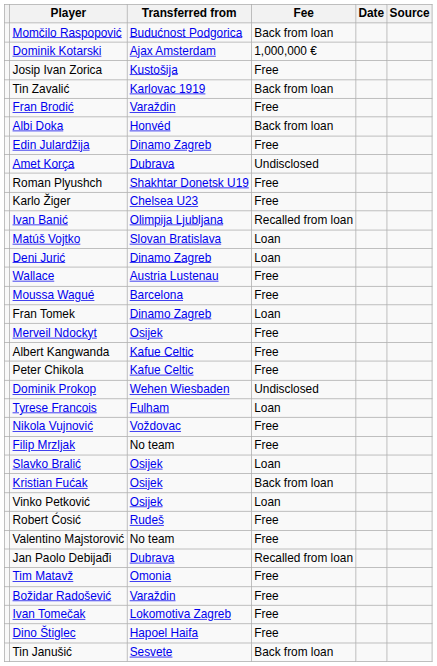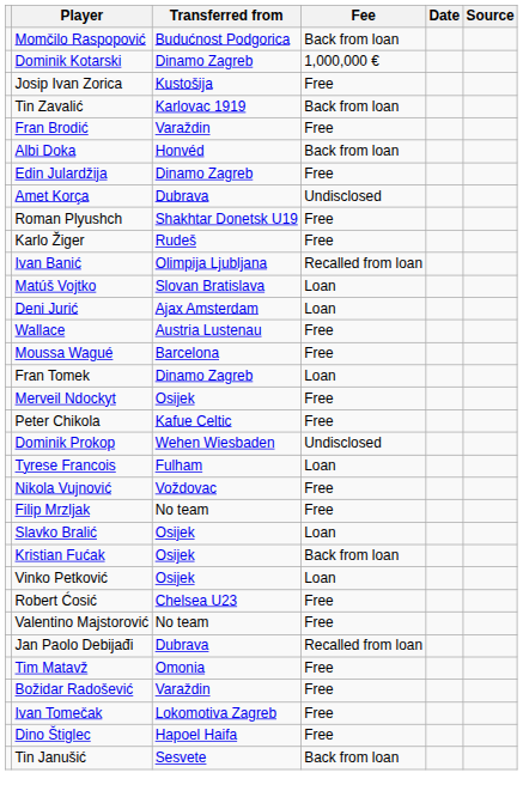Dominik Kotarski | Transferred from: Ajax Amsterdam -> Dinamo Zagreb
Karlo Žiger | Transferred from: Chelsea U23 -> Rudeš
Deni Jurić | Transferred from: Dinamo Zagreb -> Ajax Amsterdam
- row: Albert Kangwanda | Kafue Celtic | Free
Robert Ćosić | Transferred from: Rudeš -> Chelsea U23
